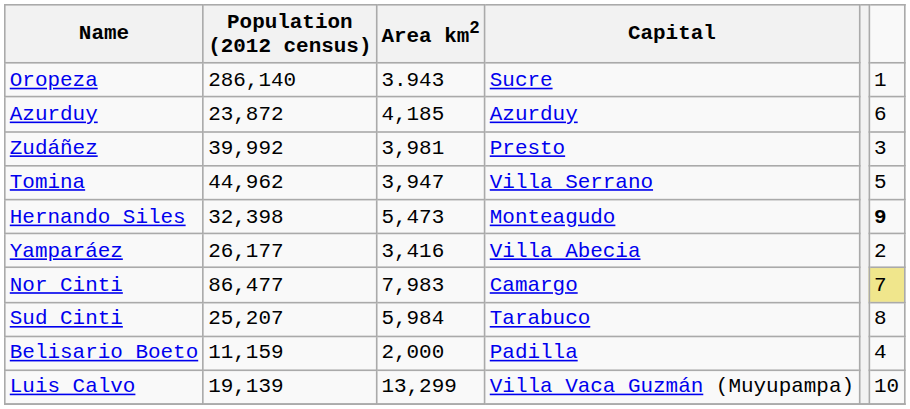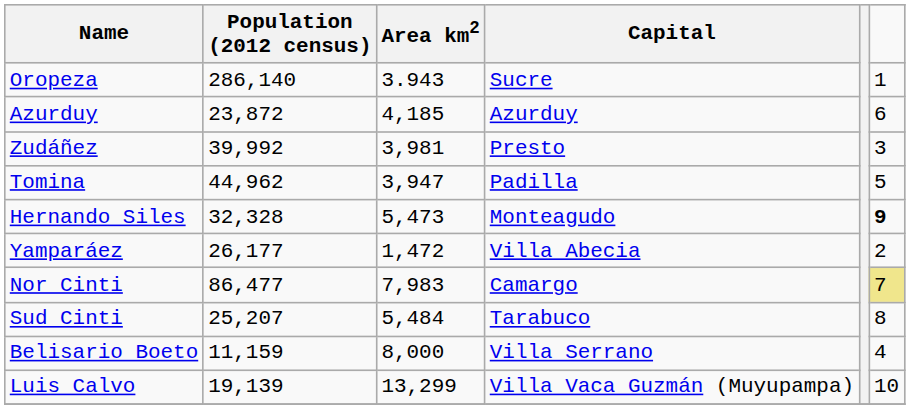Tomina | Capital: Villa Serrano -> Padilla
Hernando Siles | Population (2012 census): 32,398 -> 32,328
Yamparáez | Area km2: 3,416 -> 1,472
Sud Cinti | Area km2: 5,984 -> 5,484
Belisario Boeto | Area km2: 2,000 -> 8,000
Belisario Boeto | Capital: Padilla -> Villa Serrano
